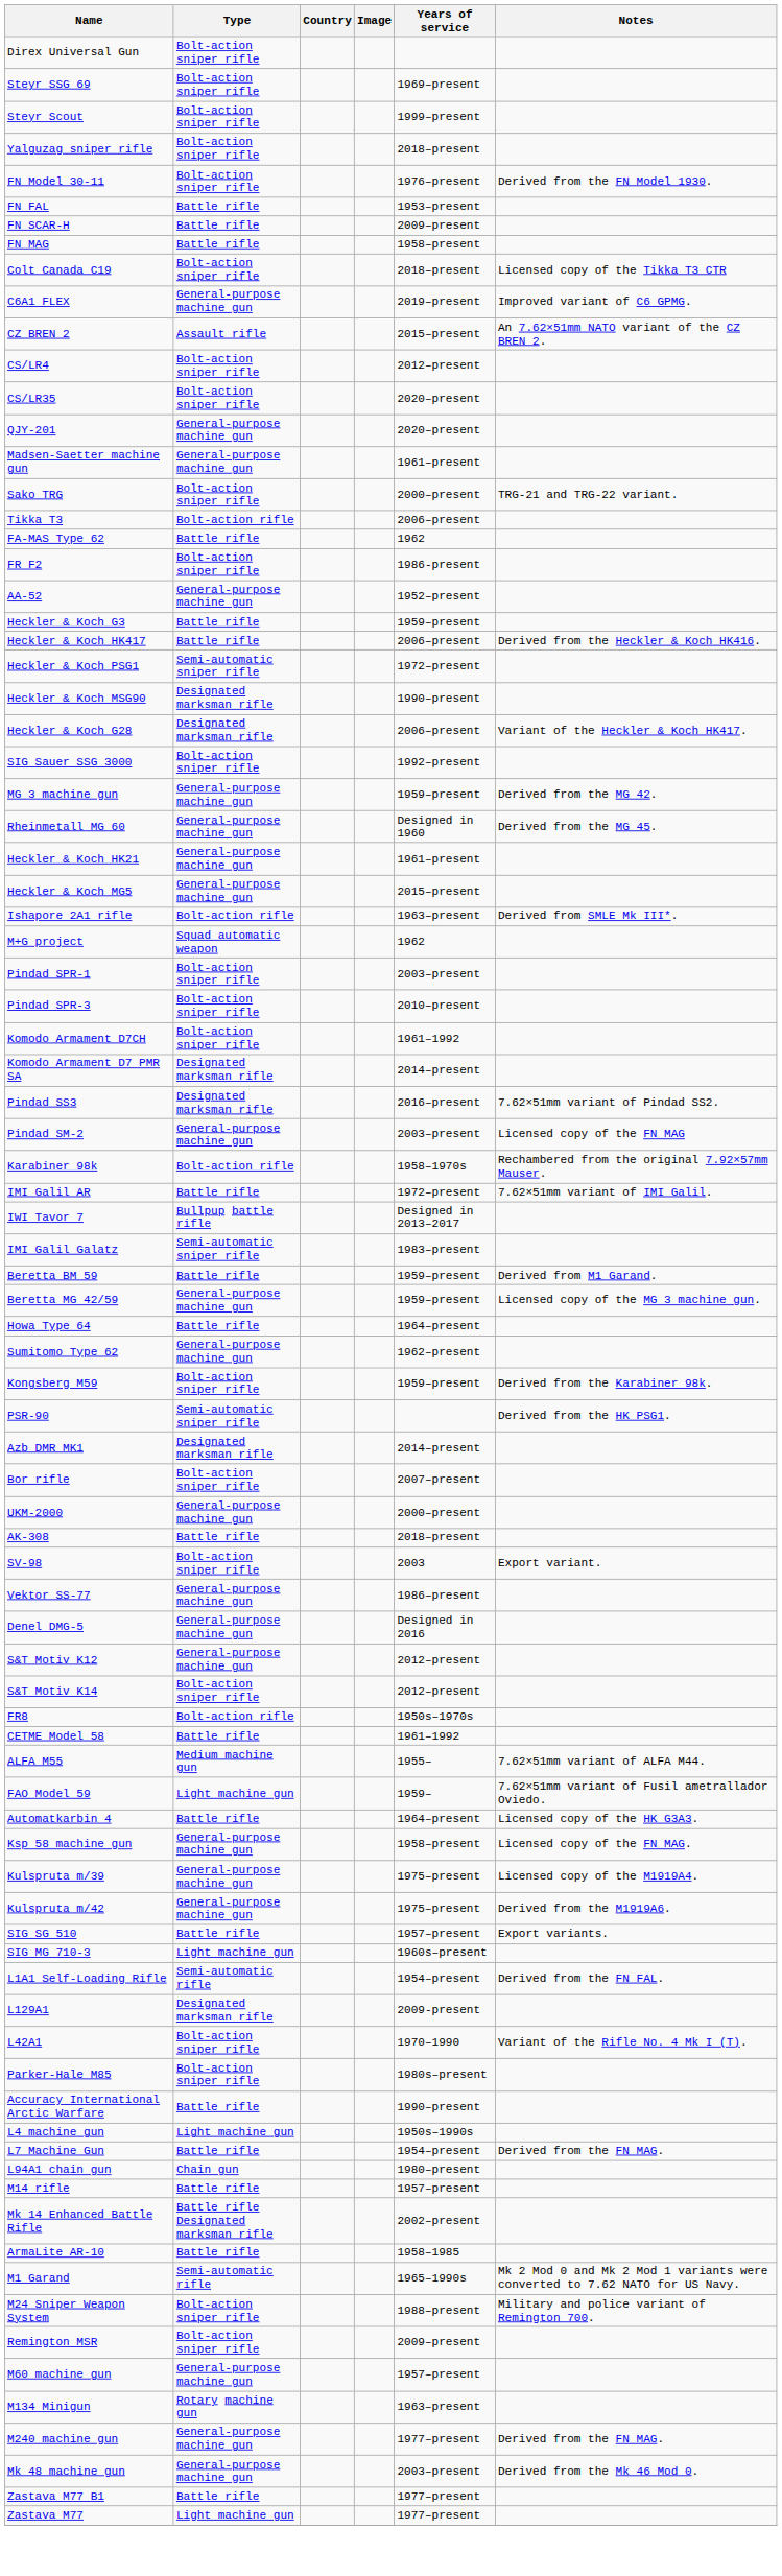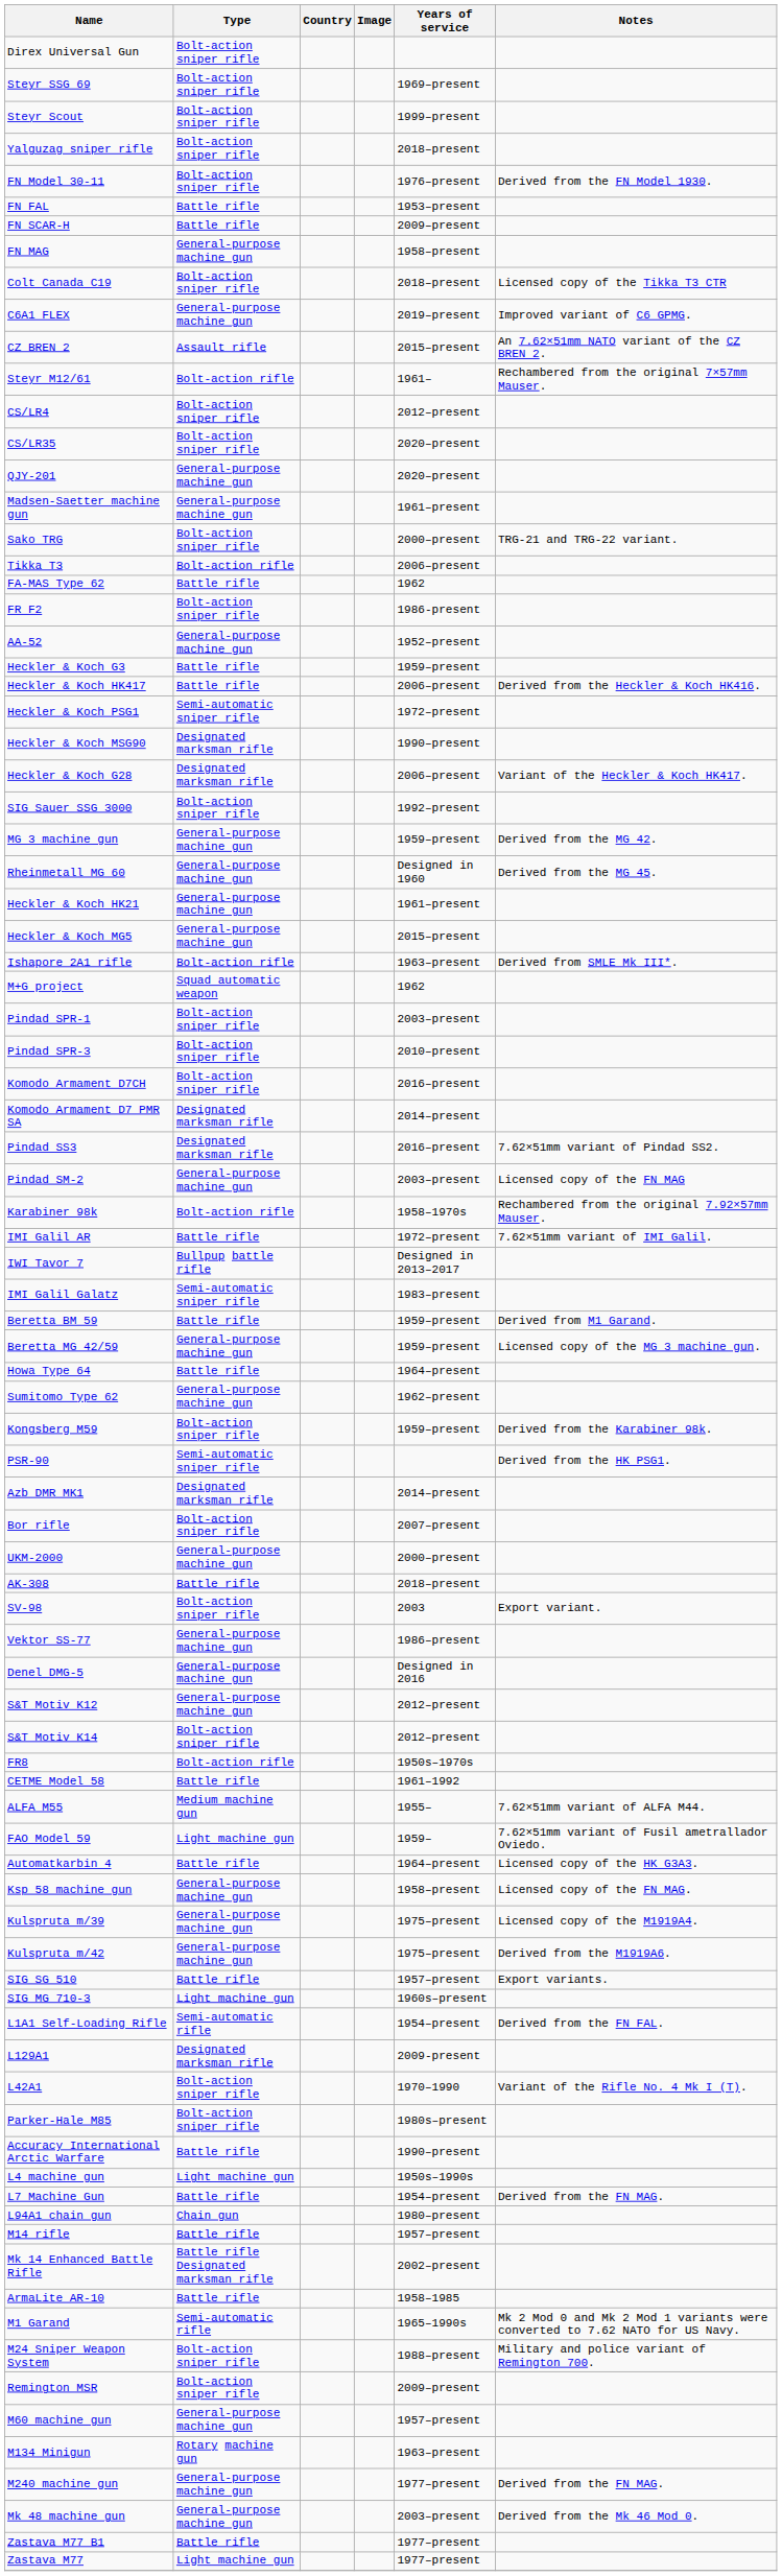FN MAG | Type: Battle rifle -> General-purpose machine gun
+ row: Steyr M12/61 | Bolt-action rifle | 1961– | Rechambered from the original 7×57mm Mauser.
Komodo Armament D7CH | Years of service: 1961–1992 -> 2016–present
